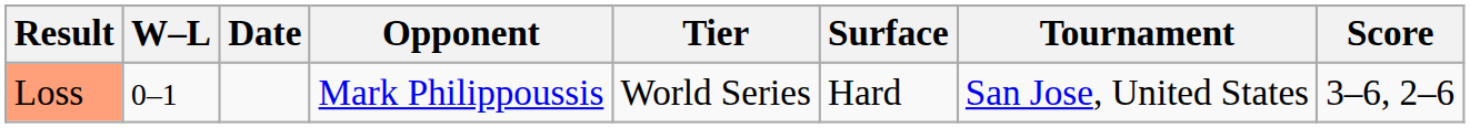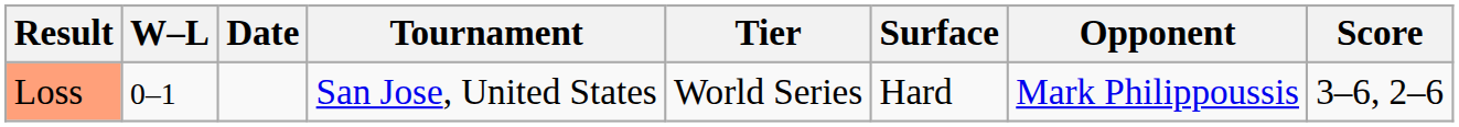columns swapped: Tournament <-> Opponent
